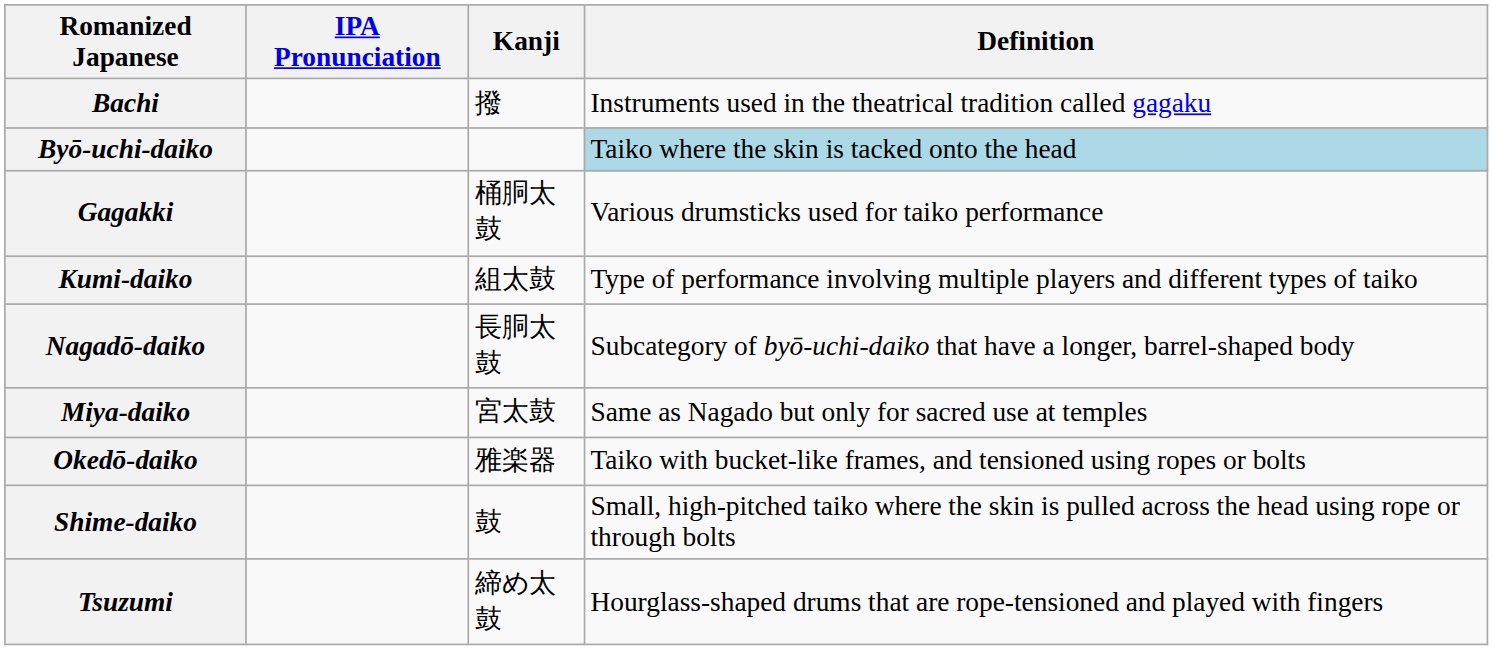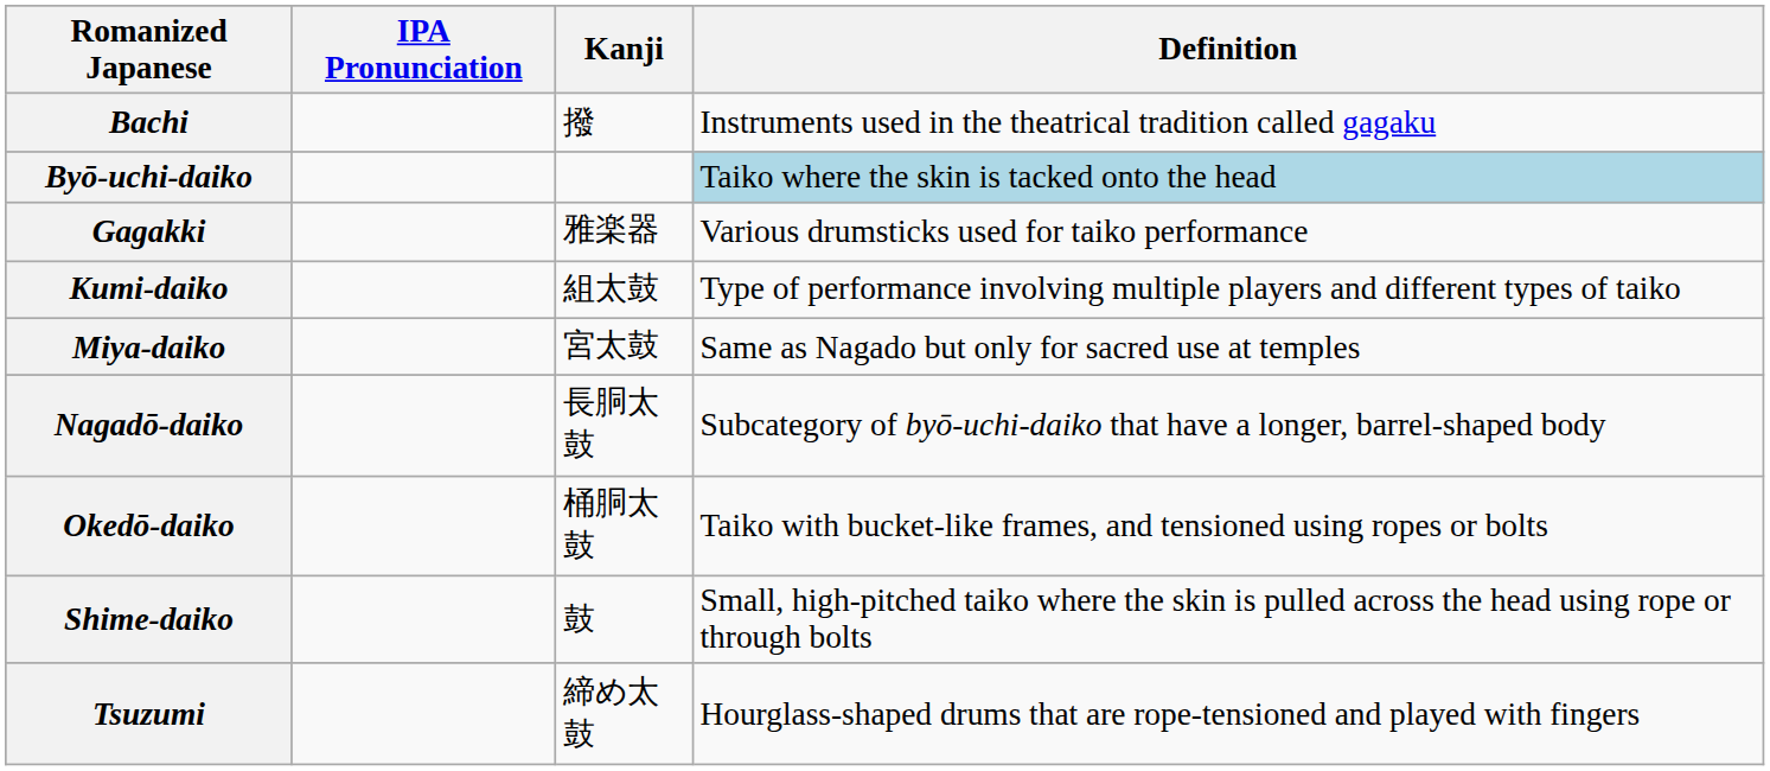Gagakki | Kanji: 桶胴太鼓 -> 雅楽器
rows swapped: Nagadō-daiko <-> Miya-daiko
Okedō-daiko | Kanji: 雅楽器 -> 桶胴太鼓
